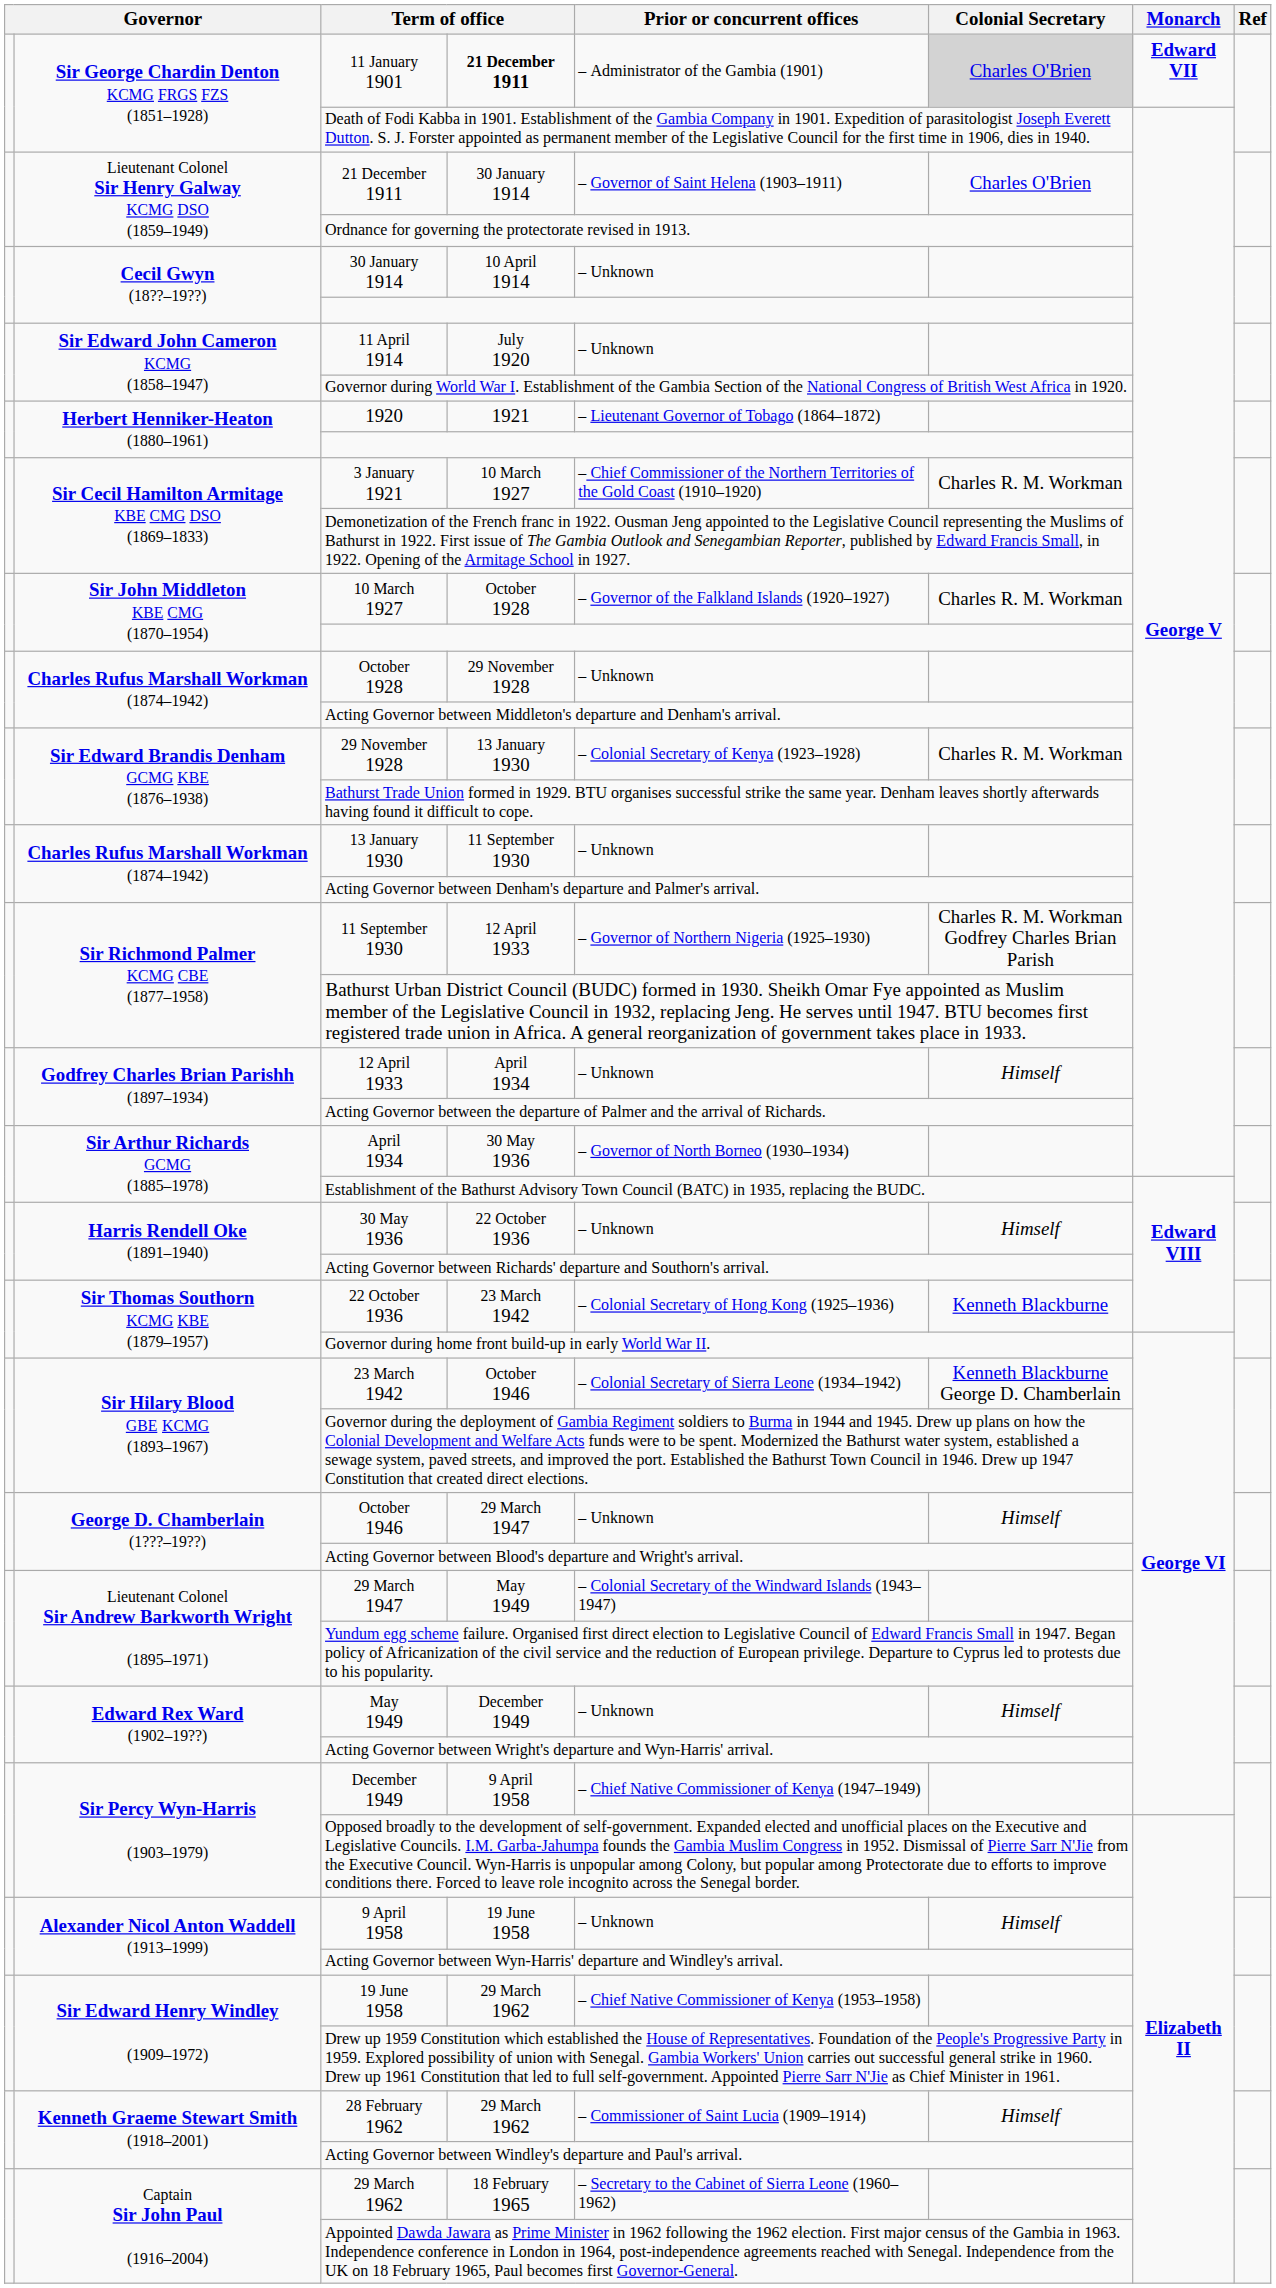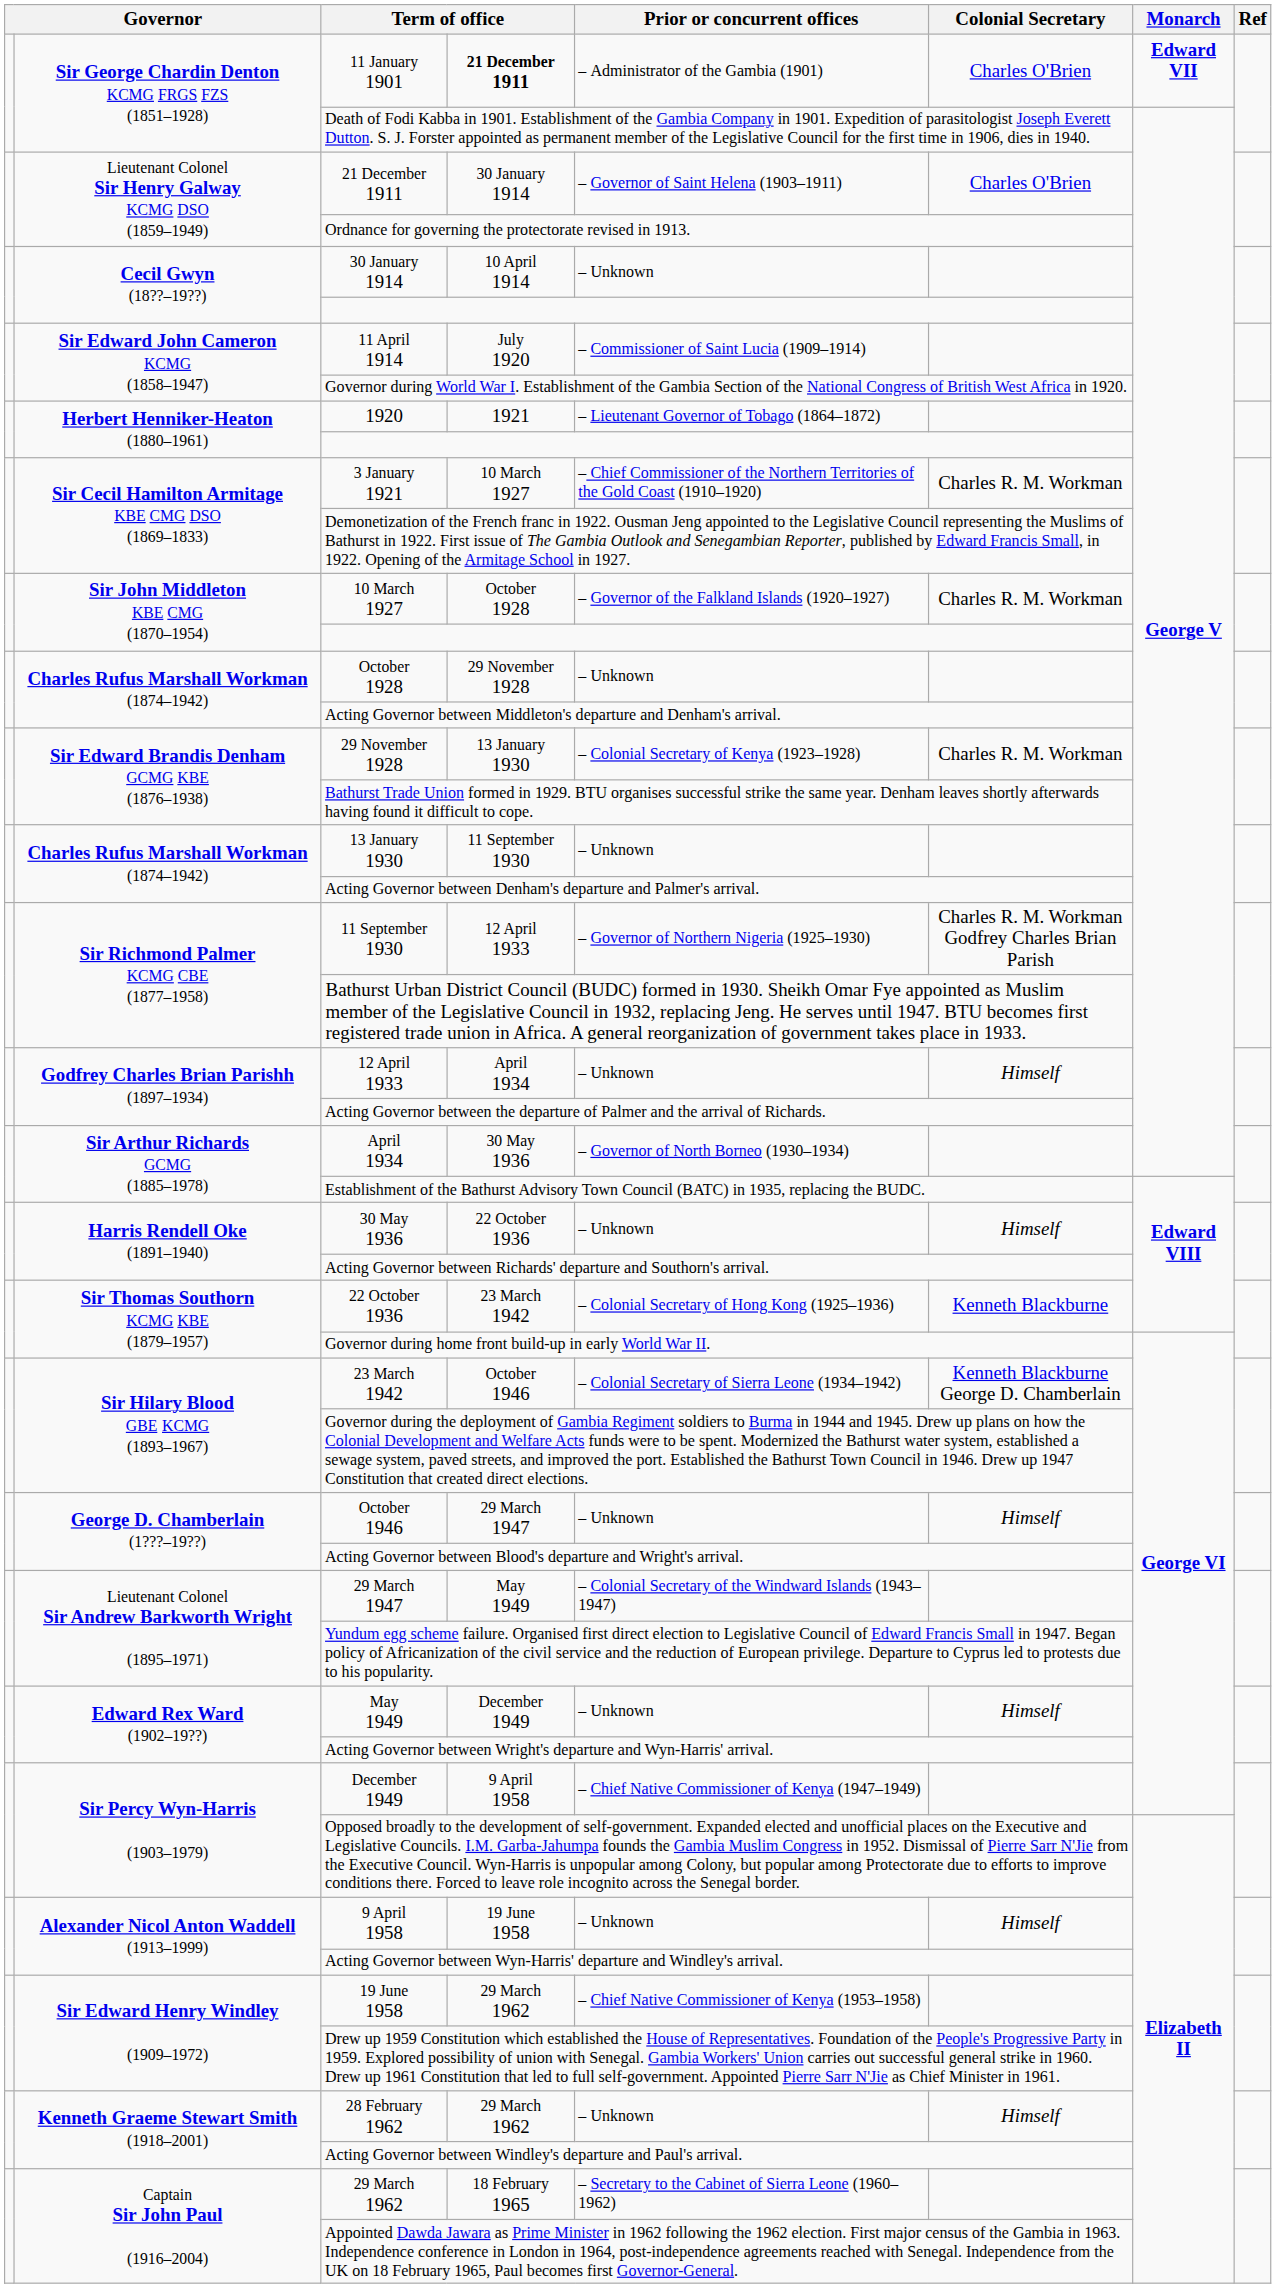11 January 1901 | Colonial Secretary: lightgrey background -> no background
11 April 1914 | Prior or concurrent offices: – Unknown -> – Commissioner of Saint Lucia (1909–1914)
28 February 1962 | Prior or concurrent offices: – Commissioner of Saint Lucia (1909–1914) -> – Unknown
